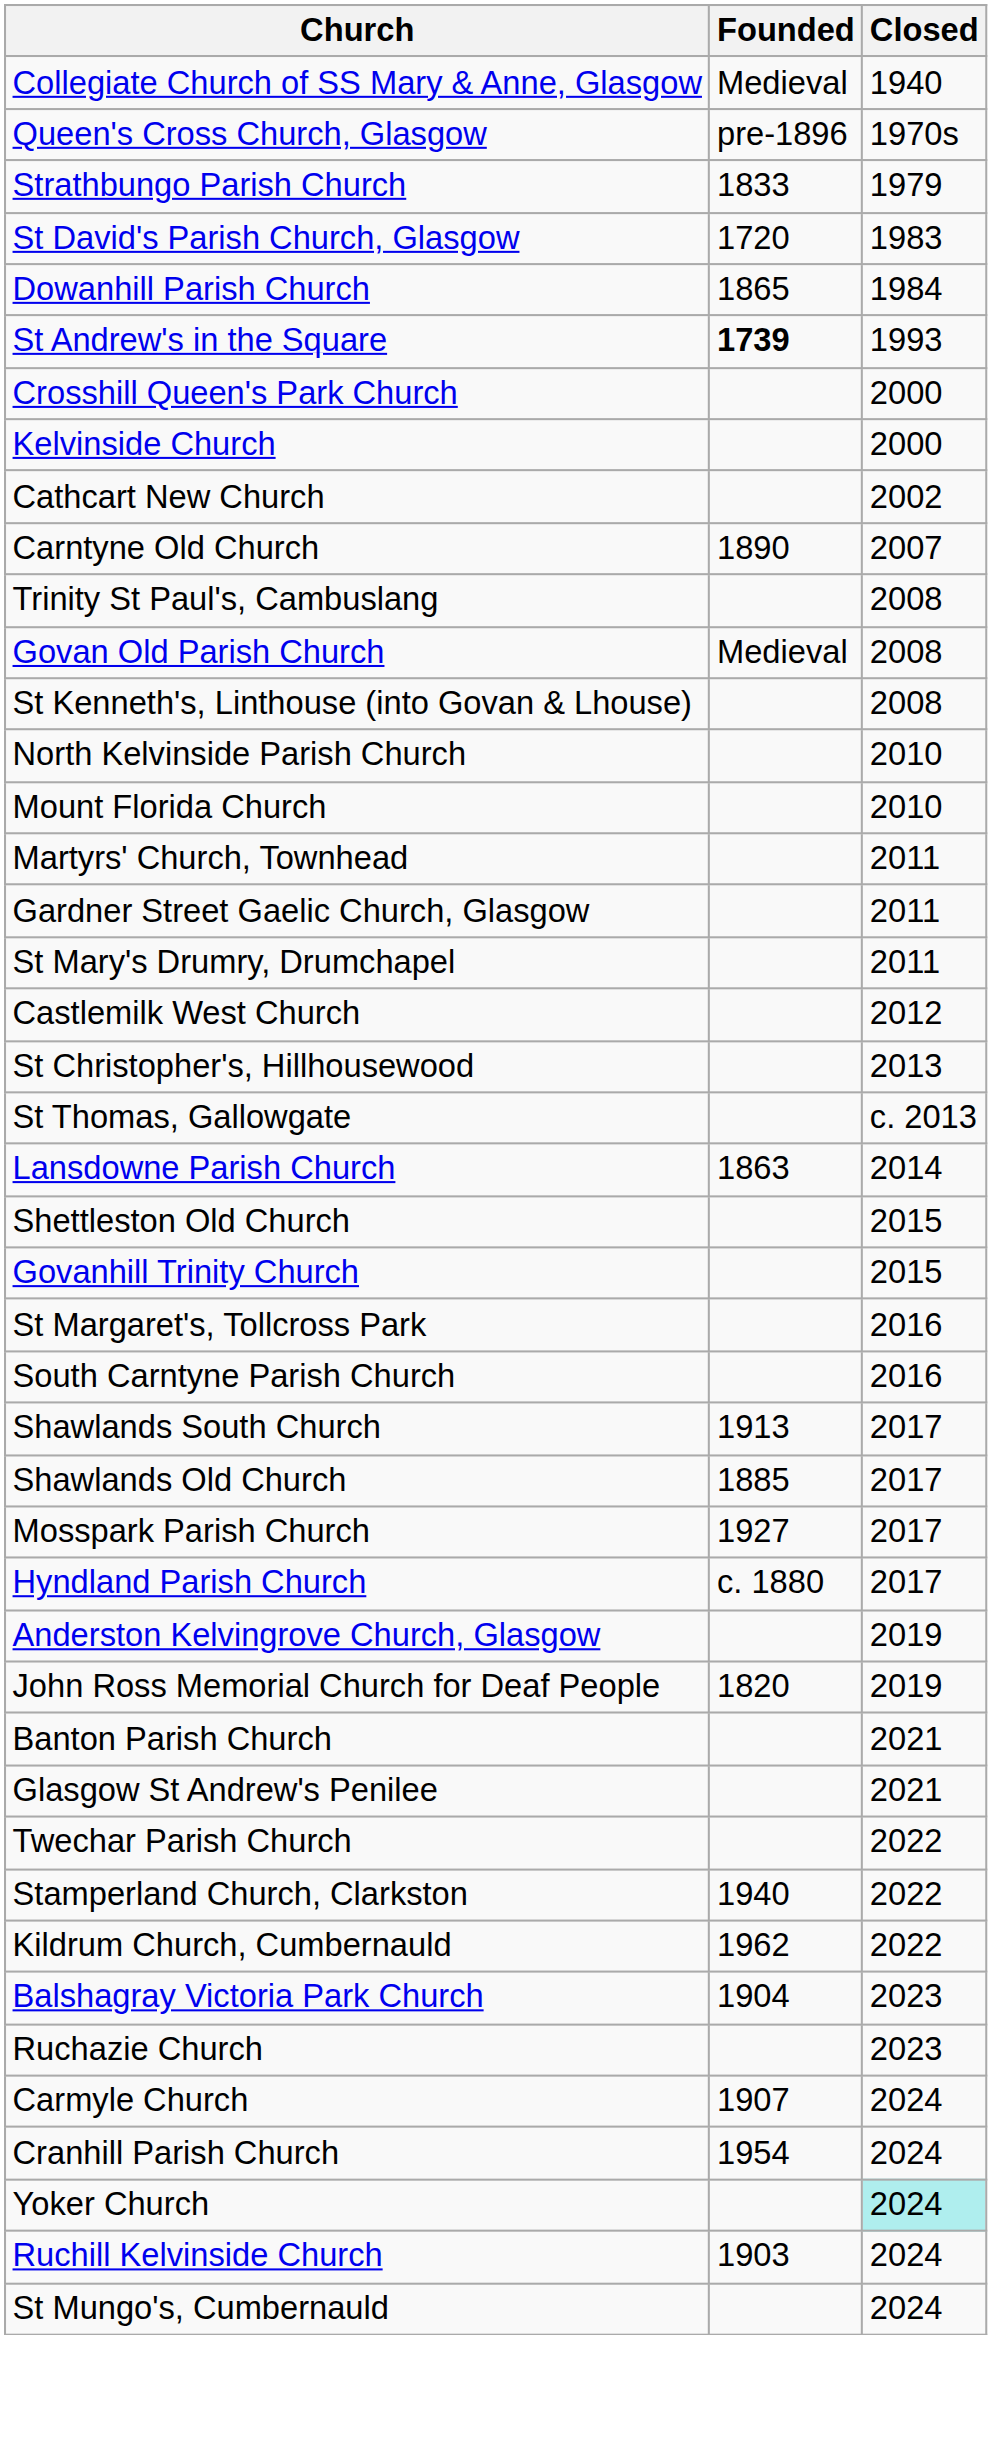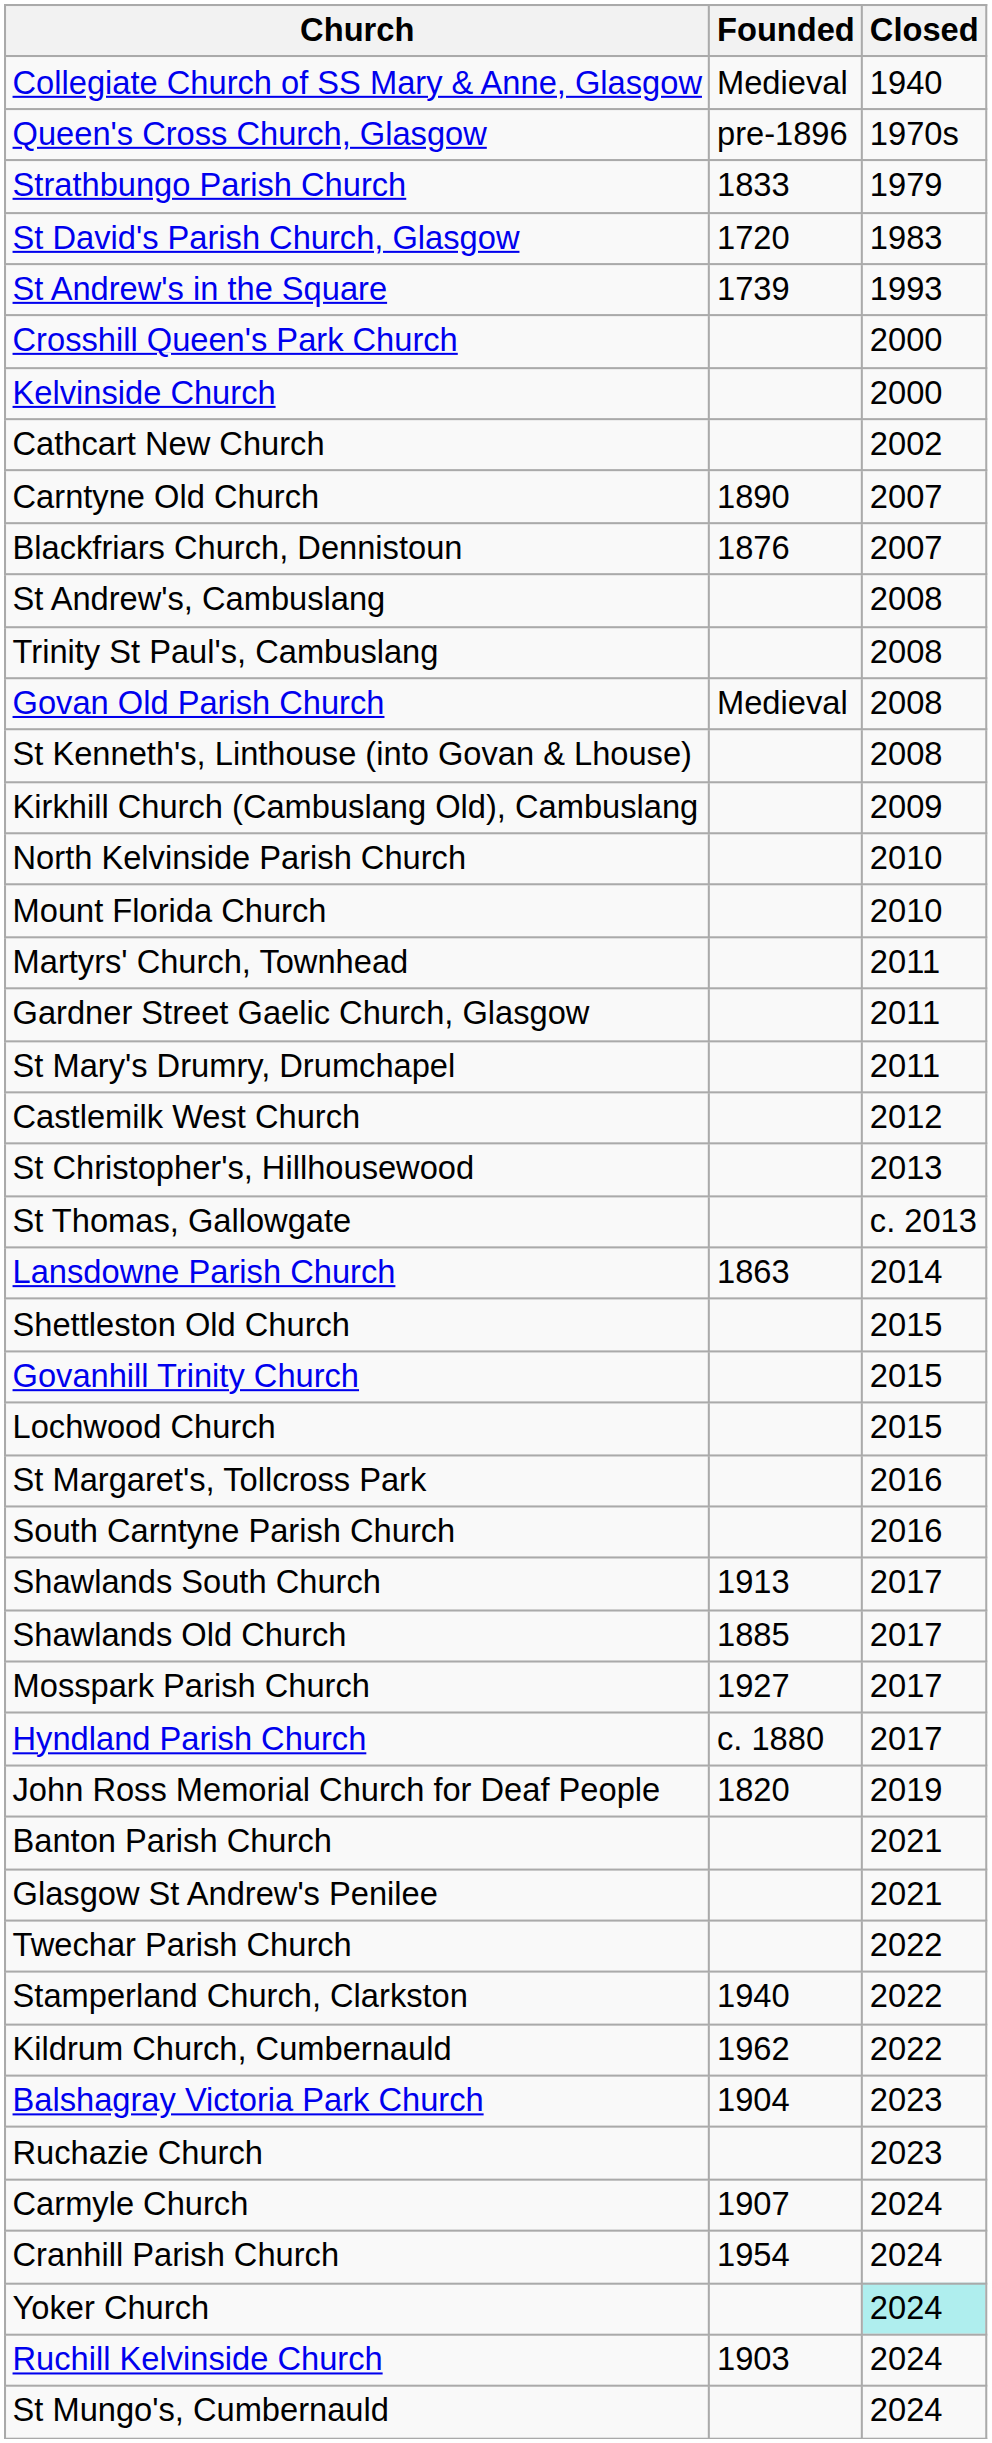- row: Dowanhill Parish Church | 1865 | 1984
St Andrew's in the Square | Founded: bold -> normal
+ row: Blackfriars Church, Dennistoun | 1876 | 2007
+ row: St Andrew's, Cambuslang | 2008
+ row: Kirkhill Church (Cambuslang Old), Cambuslang | 2009
+ row: Lochwood Church | 2015
- row: Anderston Kelvingrove Church, Glasgow | 2019
